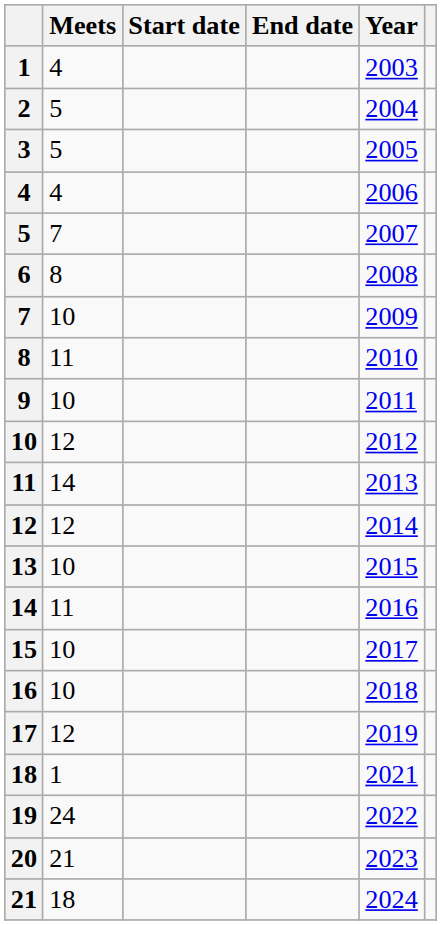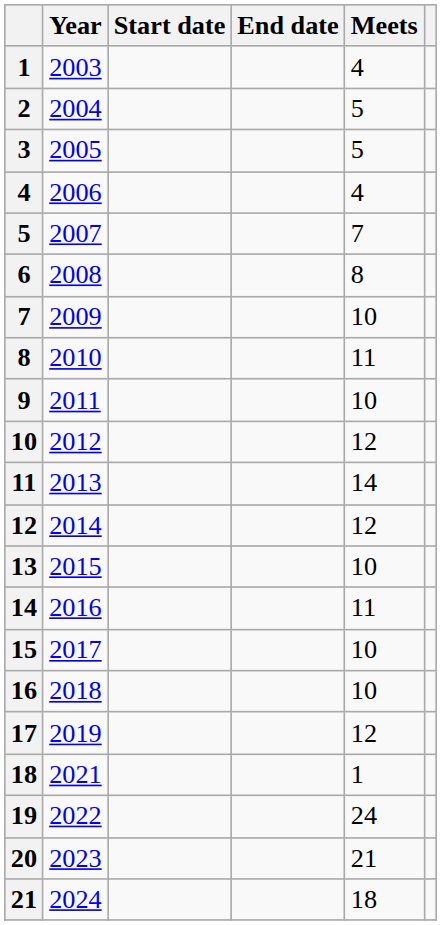columns swapped: Year <-> Meets
